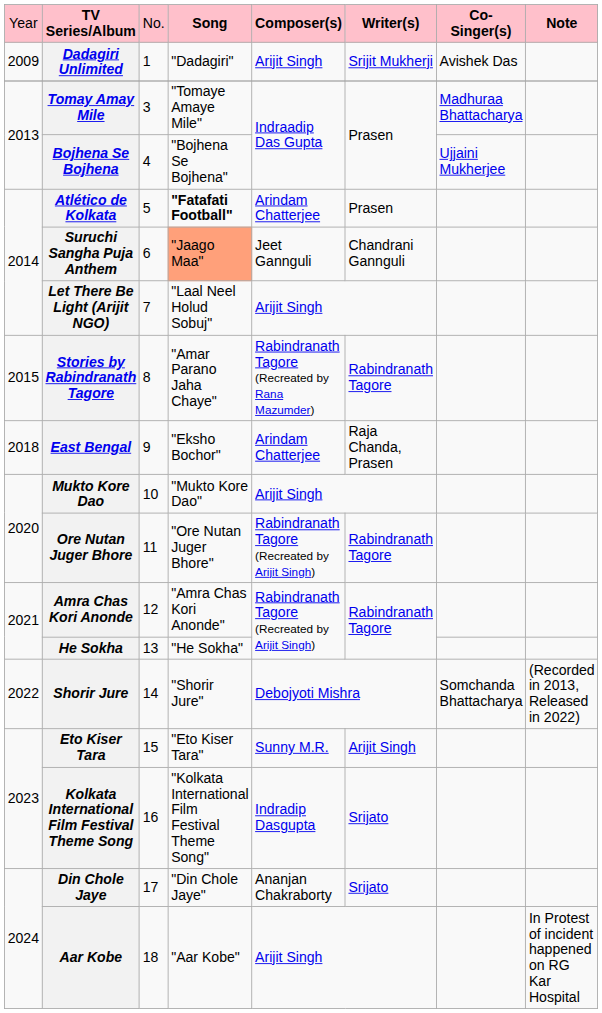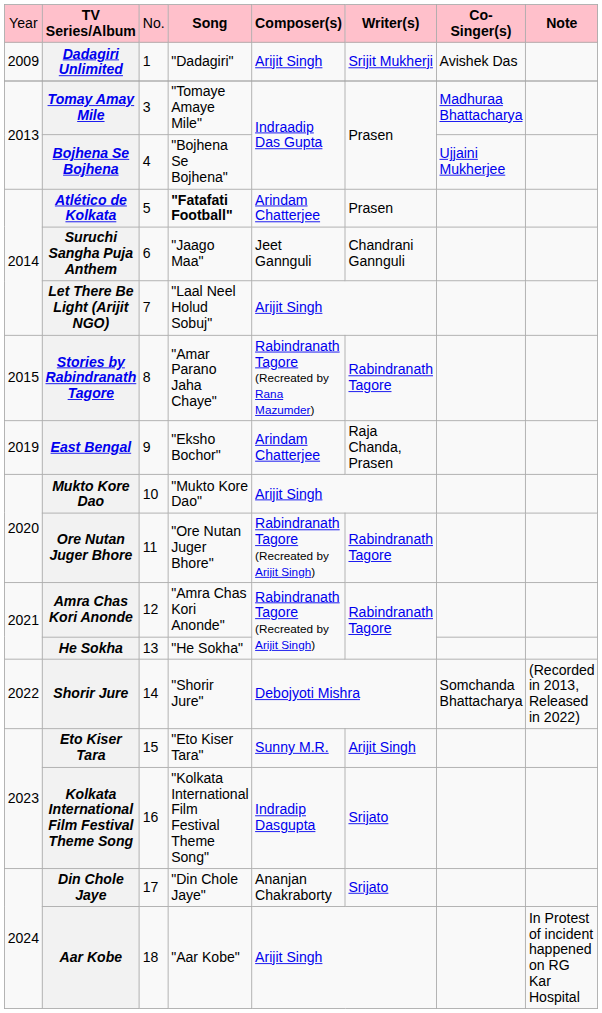Suruchi Sangha Puja Anthem | column 4: lightsalmon background -> no background
East Bengal | column 1: 2018 -> 2019
